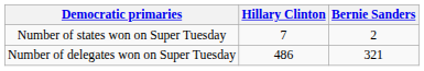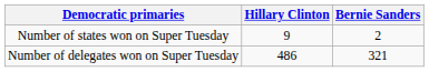Number of states won on Super Tuesday | Hillary Clinton: 7 -> 9
